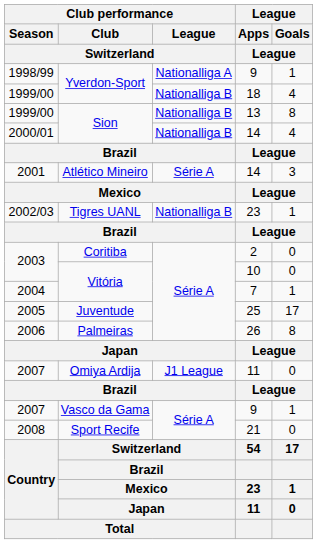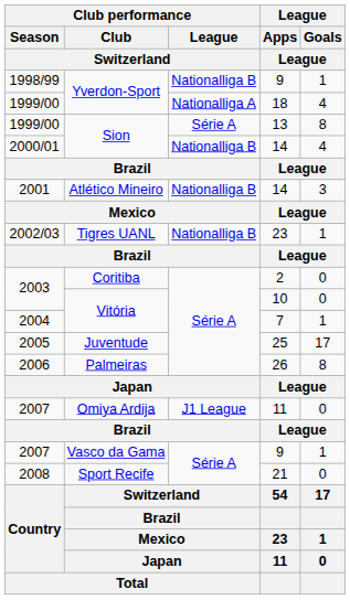1998/99 / 9 | Club performance / League / Switzerland: Nationalliga A -> Nationalliga B
18 | Club performance / League / Switzerland: Nationalliga B -> Nationalliga A
13 | Club performance / League / Switzerland: Nationalliga B -> Série A
2001 / 14 | Club performance / League / Switzerland: Série A -> Nationalliga B
